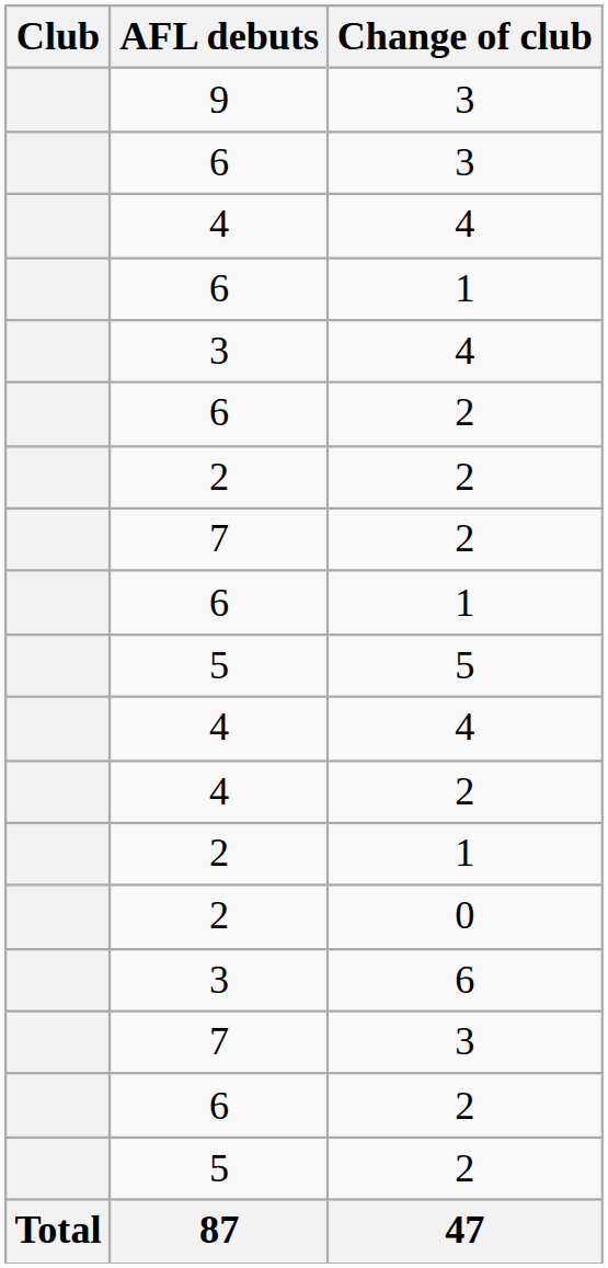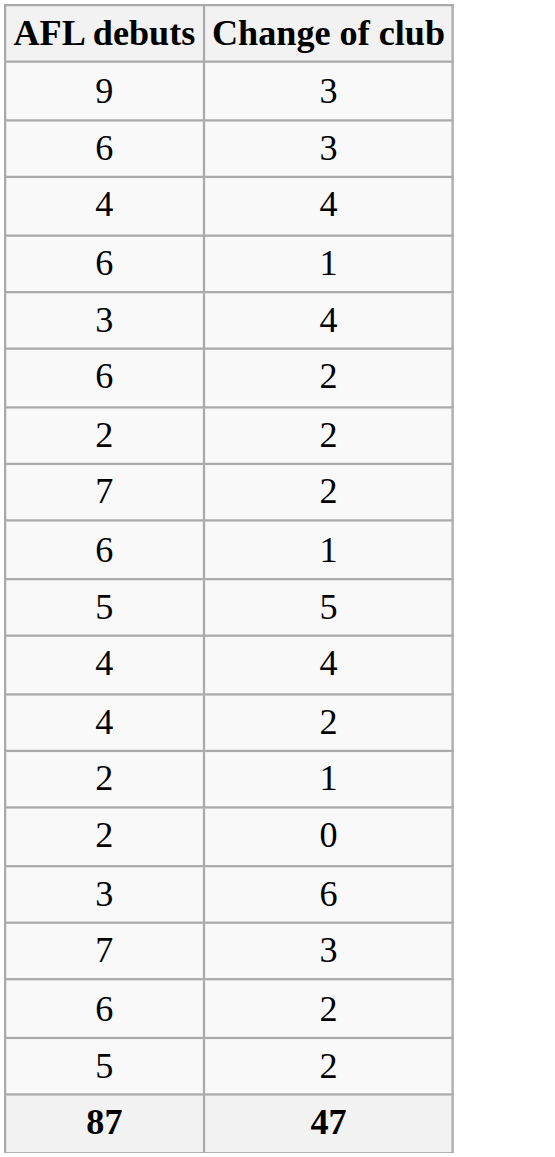- column: Club | Total
